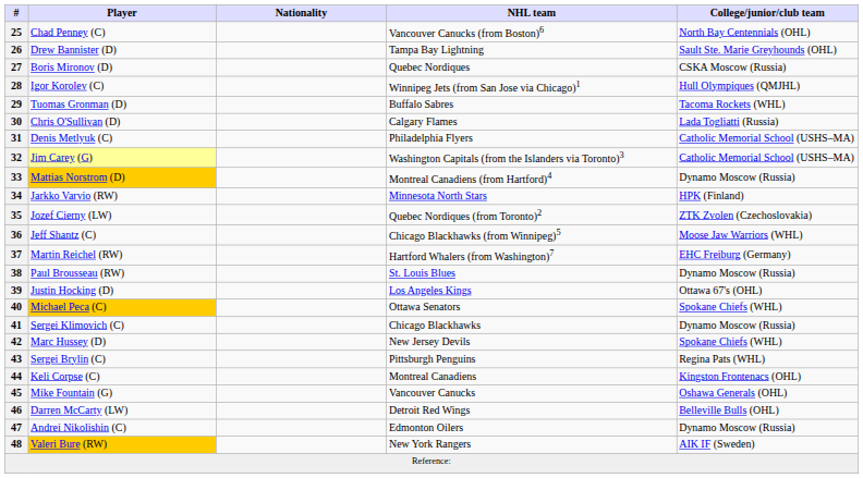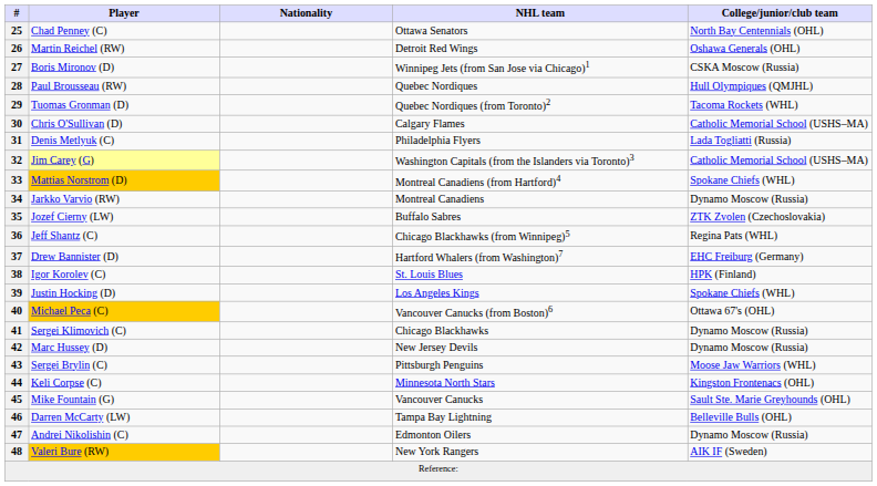25 | NHL team: Vancouver Canucks (from Boston)6 -> Ottawa Senators
26 | Player: Drew Bannister (D) -> Martin Reichel (RW)
26 | NHL team: Tampa Bay Lightning -> Detroit Red Wings
26 | College/junior/club team: Sault Ste. Marie Greyhounds (OHL) -> Oshawa Generals (OHL)
27 | NHL team: Quebec Nordiques -> Winnipeg Jets (from San Jose via Chicago)1
28 | Player: Igor Korolev (C) -> Paul Brousseau (RW)
28 | NHL team: Winnipeg Jets (from San Jose via Chicago)1 -> Quebec Nordiques
29 | NHL team: Buffalo Sabres -> Quebec Nordiques (from Toronto)2
30 | College/junior/club team: Lada Togliatti (Russia) -> Catholic Memorial School (USHS–MA)
31 | College/junior/club team: Catholic Memorial School (USHS–MA) -> Lada Togliatti (Russia)
33 | College/junior/club team: Dynamo Moscow (Russia) -> Spokane Chiefs (WHL)
34 | NHL team: Minnesota North Stars -> Montreal Canadiens
34 | College/junior/club team: HPK (Finland) -> Dynamo Moscow (Russia)
35 | NHL team: Quebec Nordiques (from Toronto)2 -> Buffalo Sabres
36 | College/junior/club team: Moose Jaw Warriors (WHL) -> Regina Pats (WHL)
37 | Player: Martin Reichel (RW) -> Drew Bannister (D)
38 | Player: Paul Brousseau (RW) -> Igor Korolev (C)
38 | College/junior/club team: Dynamo Moscow (Russia) -> HPK (Finland)
39 | College/junior/club team: Ottawa 67's (OHL) -> Spokane Chiefs (WHL)
40 | NHL team: Ottawa Senators -> Vancouver Canucks (from Boston)6
40 | College/junior/club team: Spokane Chiefs (WHL) -> Ottawa 67's (OHL)
42 | College/junior/club team: Spokane Chiefs (WHL) -> Dynamo Moscow (Russia)
43 | College/junior/club team: Regina Pats (WHL) -> Moose Jaw Warriors (WHL)
44 | NHL team: Montreal Canadiens -> Minnesota North Stars
45 | College/junior/club team: Oshawa Generals (OHL) -> Sault Ste. Marie Greyhounds (OHL)
46 | NHL team: Detroit Red Wings -> Tampa Bay Lightning
